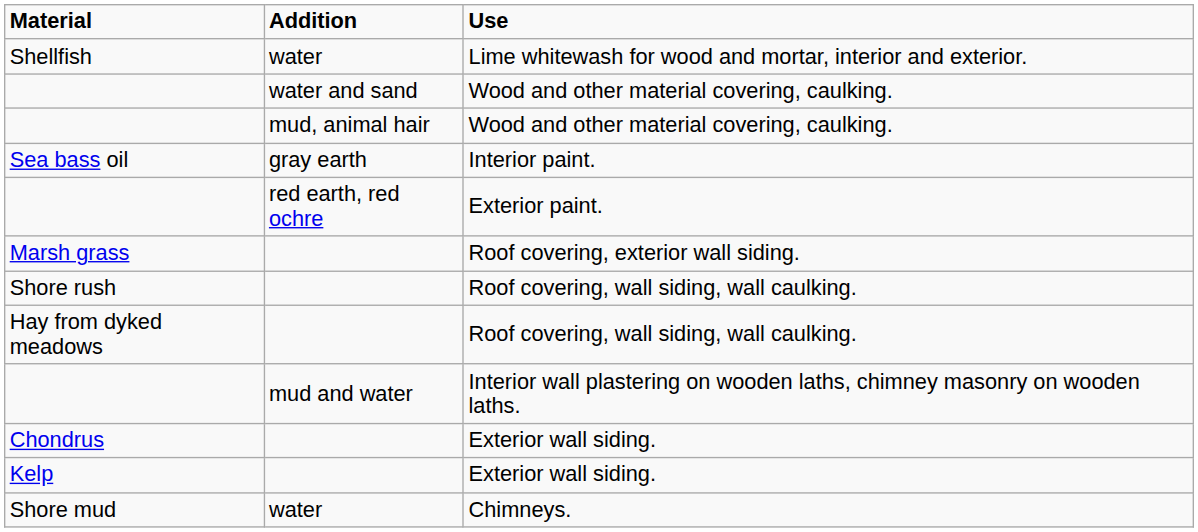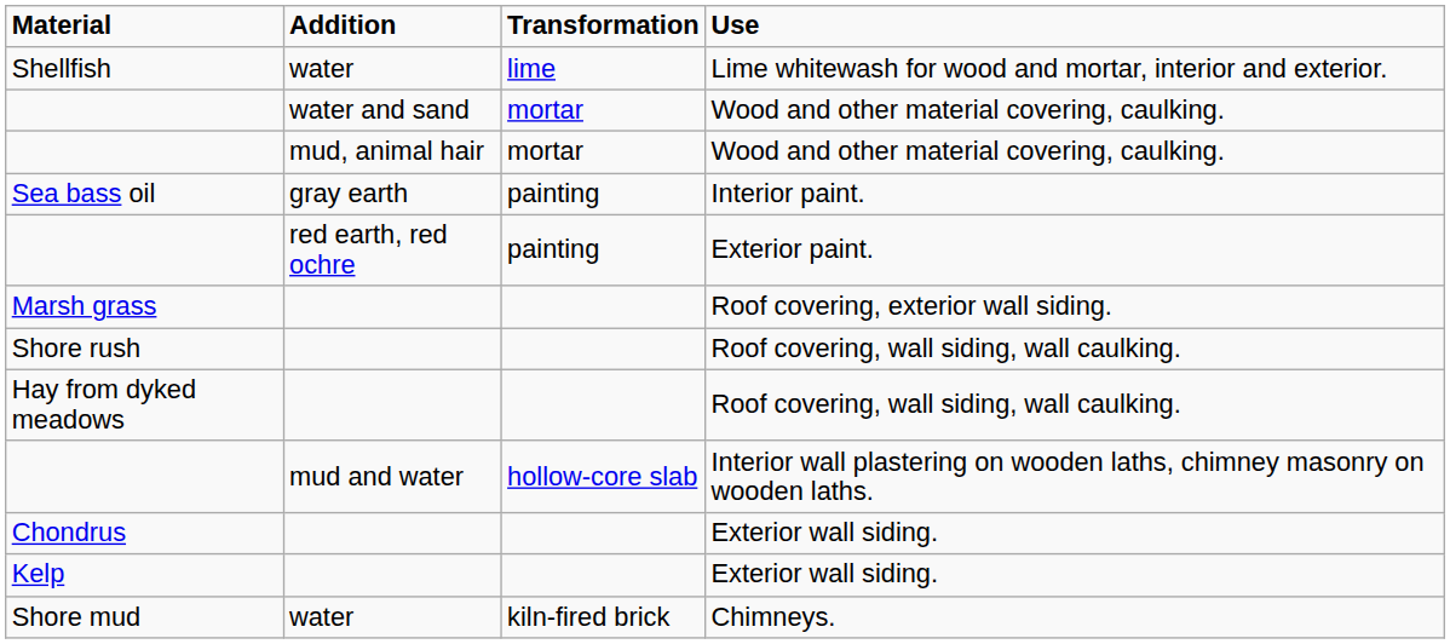+ column: Transformation | lime | mortar | mortar | painting | painting | hollow-core slab | kiln-fired brick
